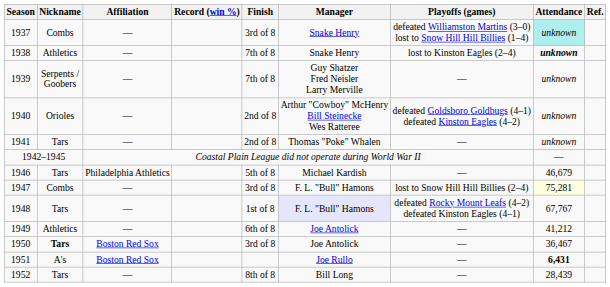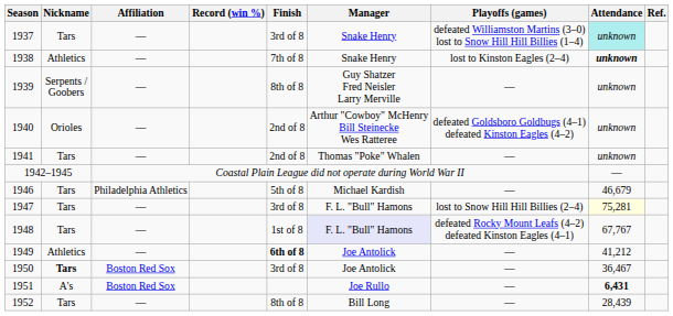1937 | Nickname: Combs -> Tars
1939 | Finish: 7th of 8 -> 8th of 8
1947 | Nickname: Combs -> Tars
1949 | Finish: normal -> bold
